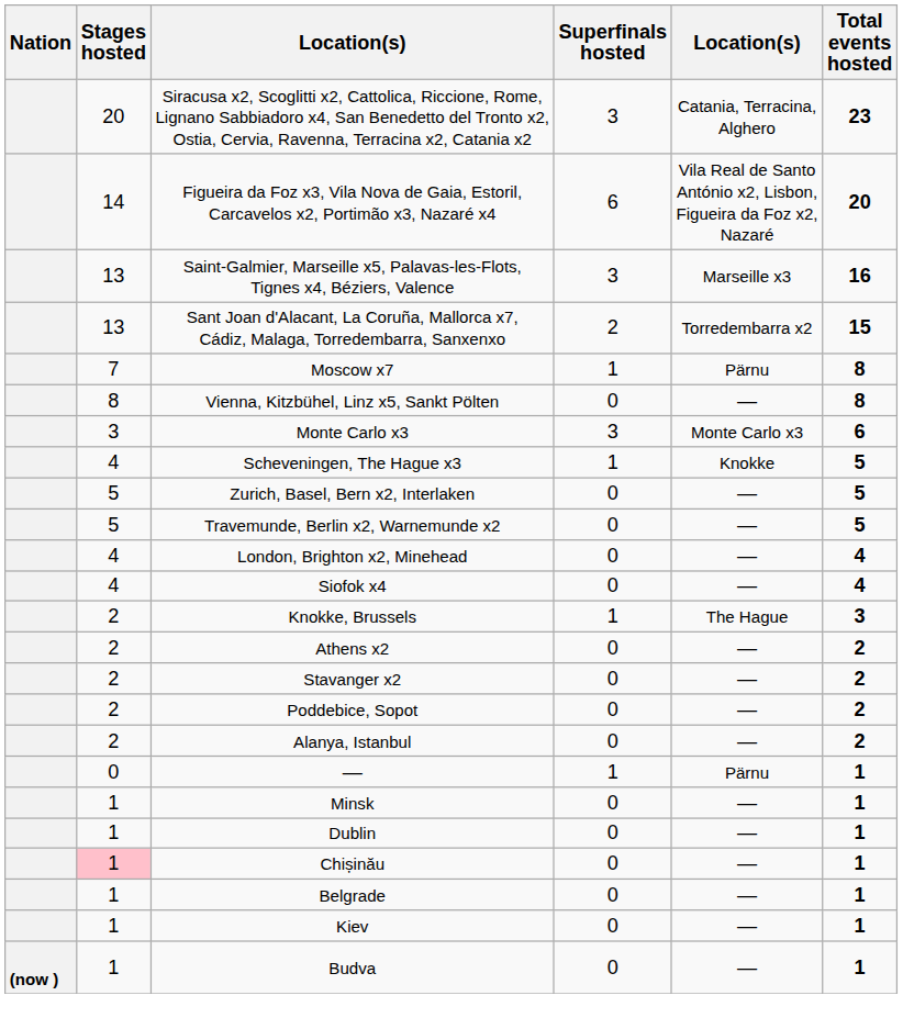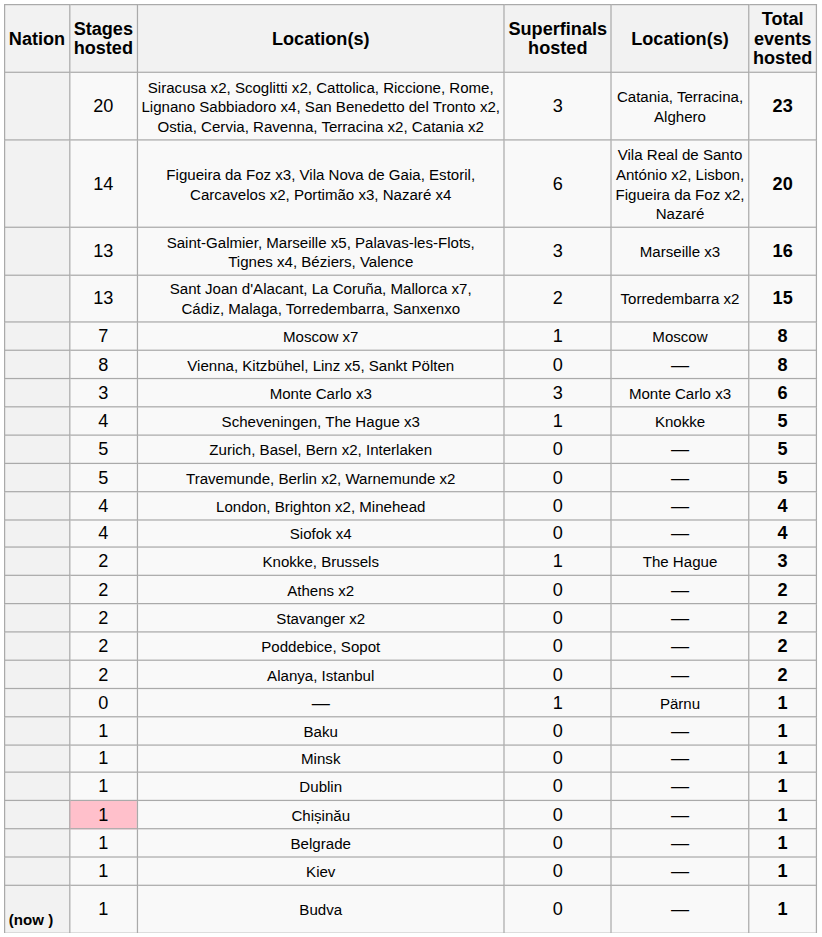Moscow x7 | column 5: Pärnu -> Moscow
+ row: 1 | Baku | 0 | — | 1
